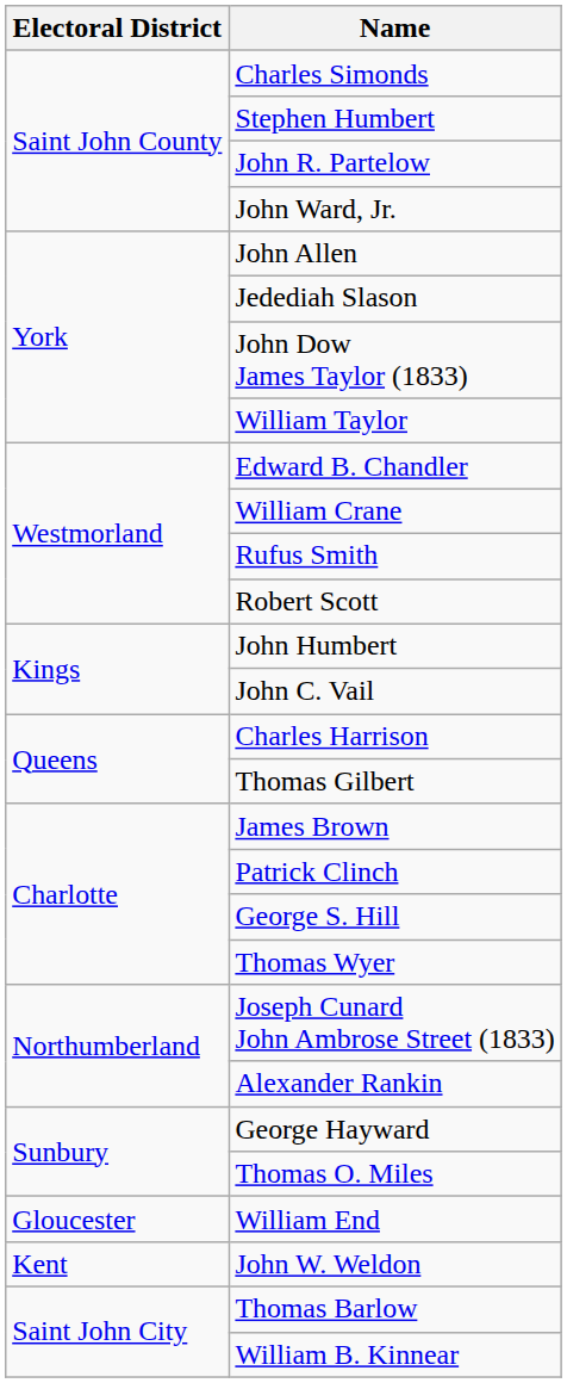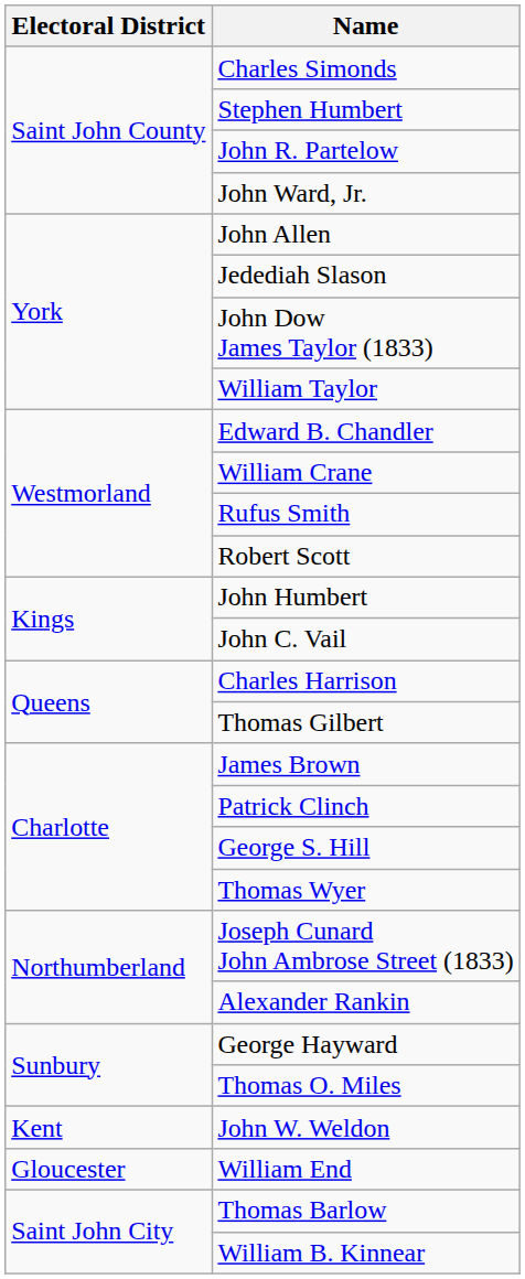rows swapped: John W. Weldon <-> William End
